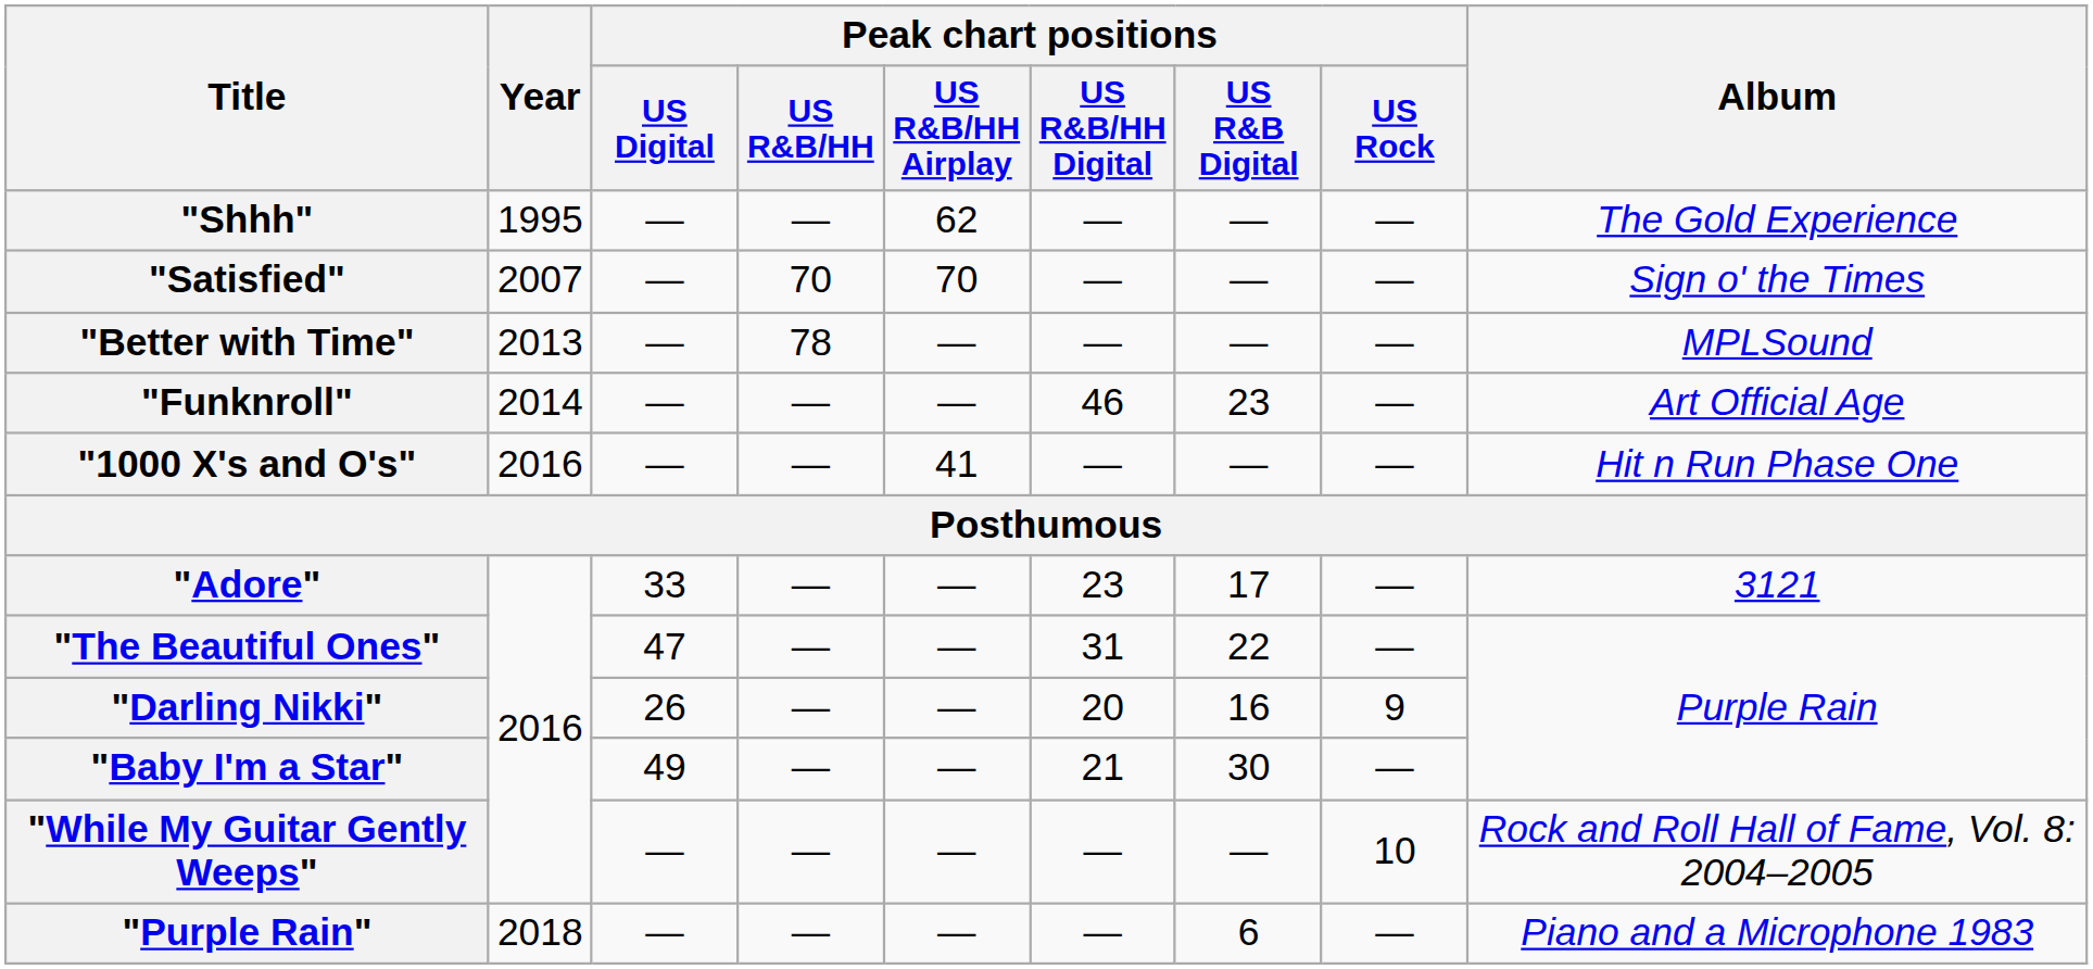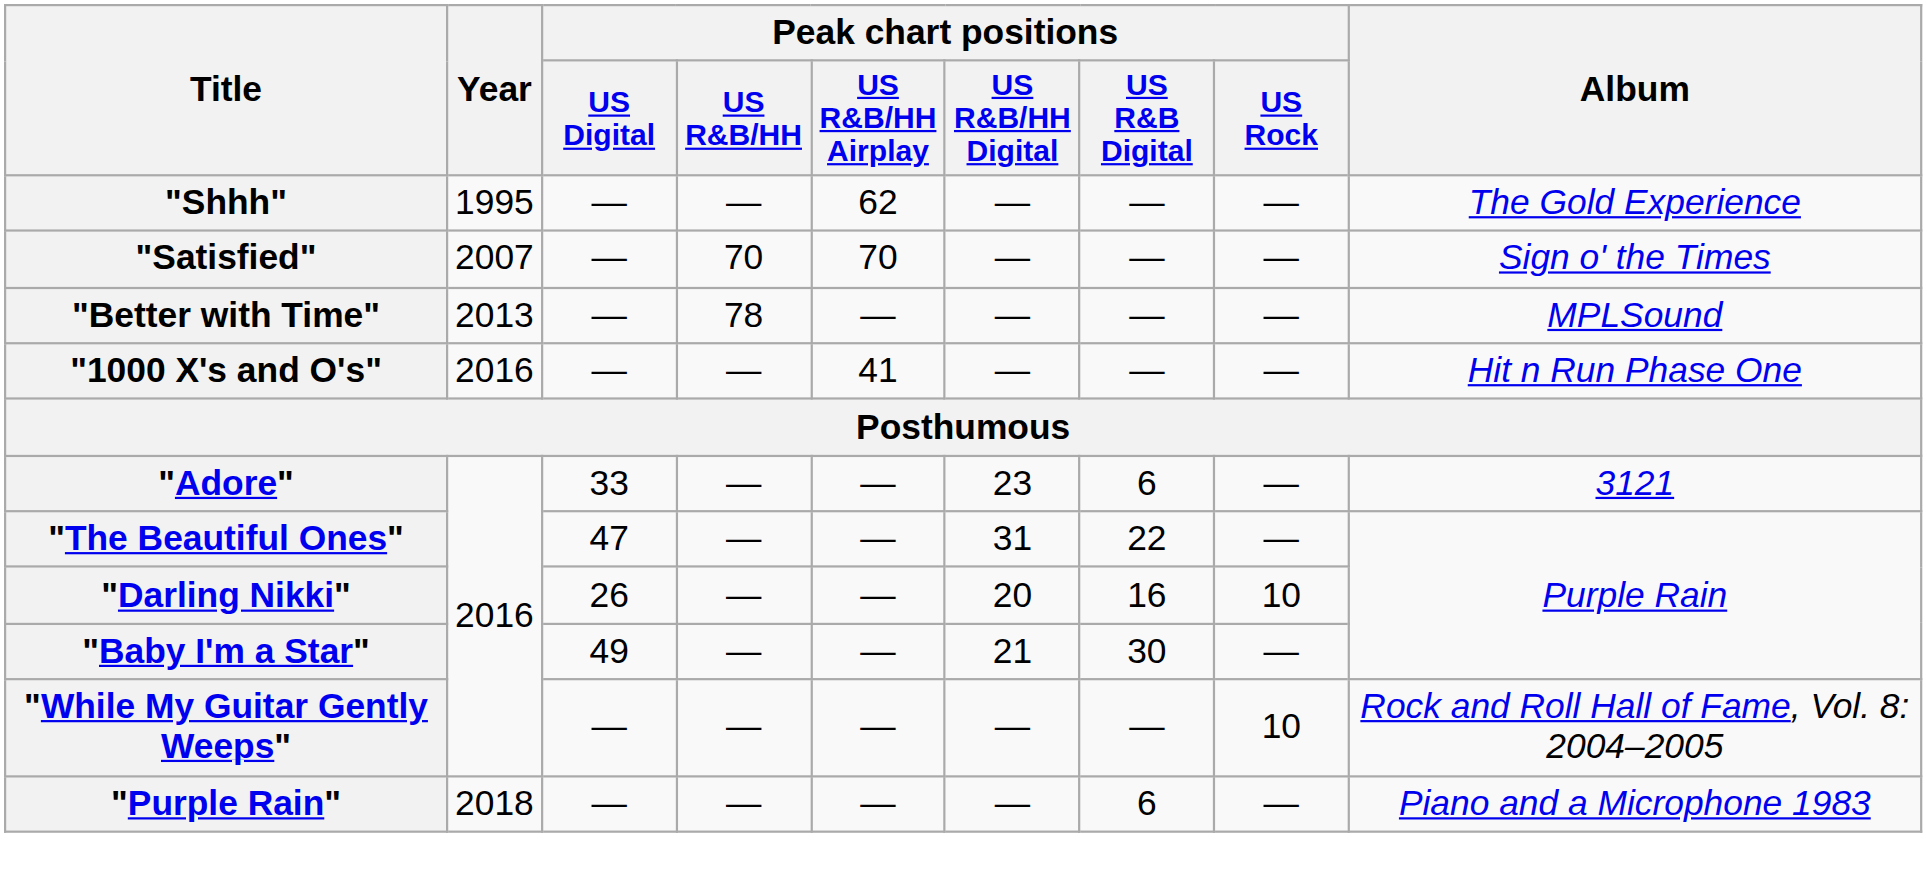- row: "Funknroll" | 2014 | — | — | — | 46 | 23 | — | Art Official Age
"Adore" | Peak chart positions / US R&B Digital: 17 -> 6
"Darling Nikki" | Peak chart positions / US Rock: 9 -> 10
